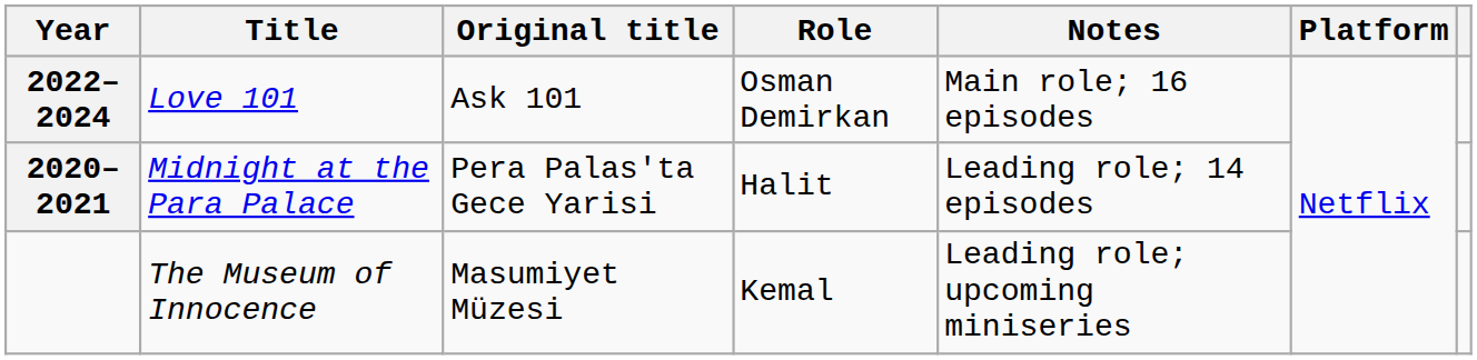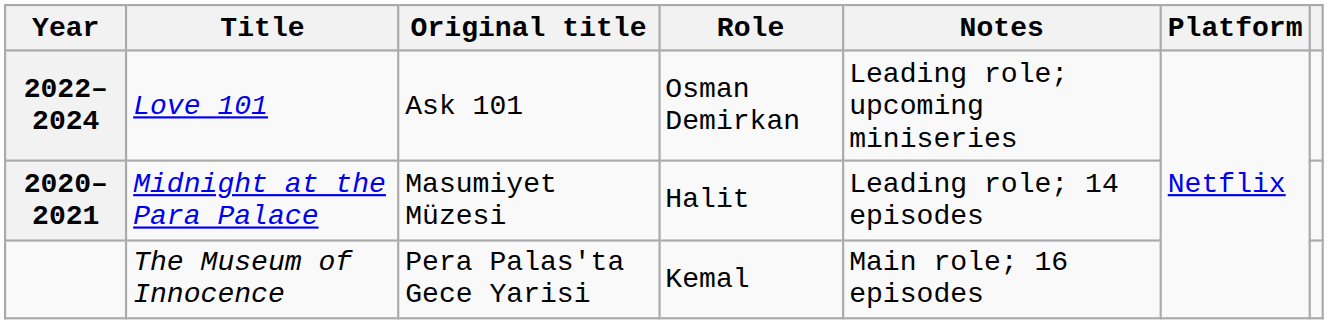Love 101 | Notes: Main role; 16 episodes -> Leading role; upcoming miniseries
Midnight at the Para Palace | Original title: Pera Palas'ta Gece Yarisi -> Masumiyet Müzesi
The Museum of Innocence | Original title: Masumiyet Müzesi -> Pera Palas'ta Gece Yarisi
The Museum of Innocence | Notes: Leading role; upcoming miniseries -> Main role; 16 episodes
